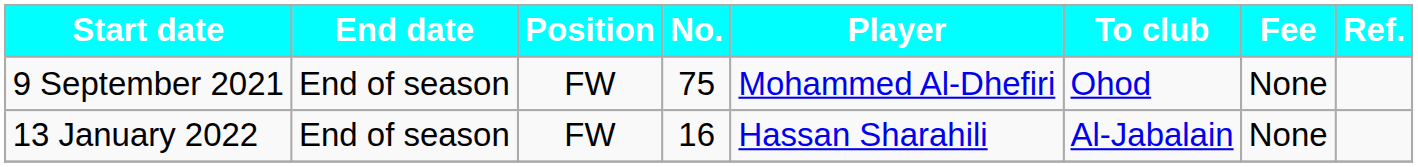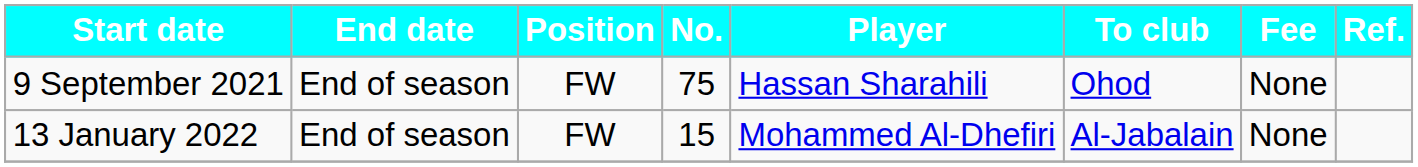9 September 2021 | Player: Mohammed Al-Dhefiri -> Hassan Sharahili
13 January 2022 | No.: 16 -> 15
13 January 2022 | Player: Hassan Sharahili -> Mohammed Al-Dhefiri
